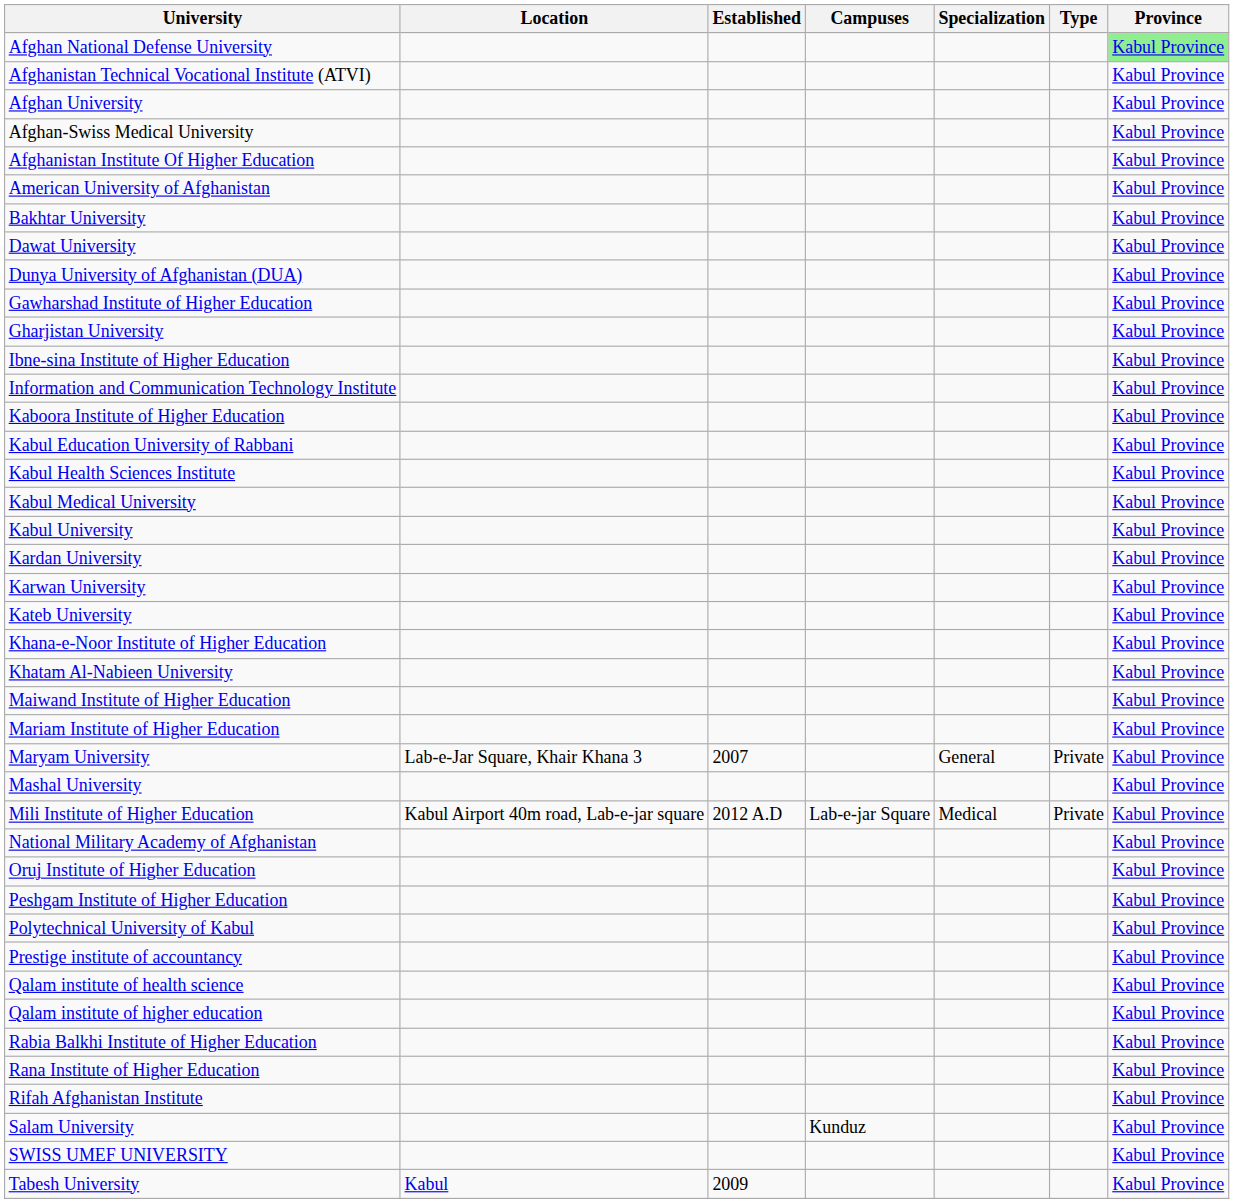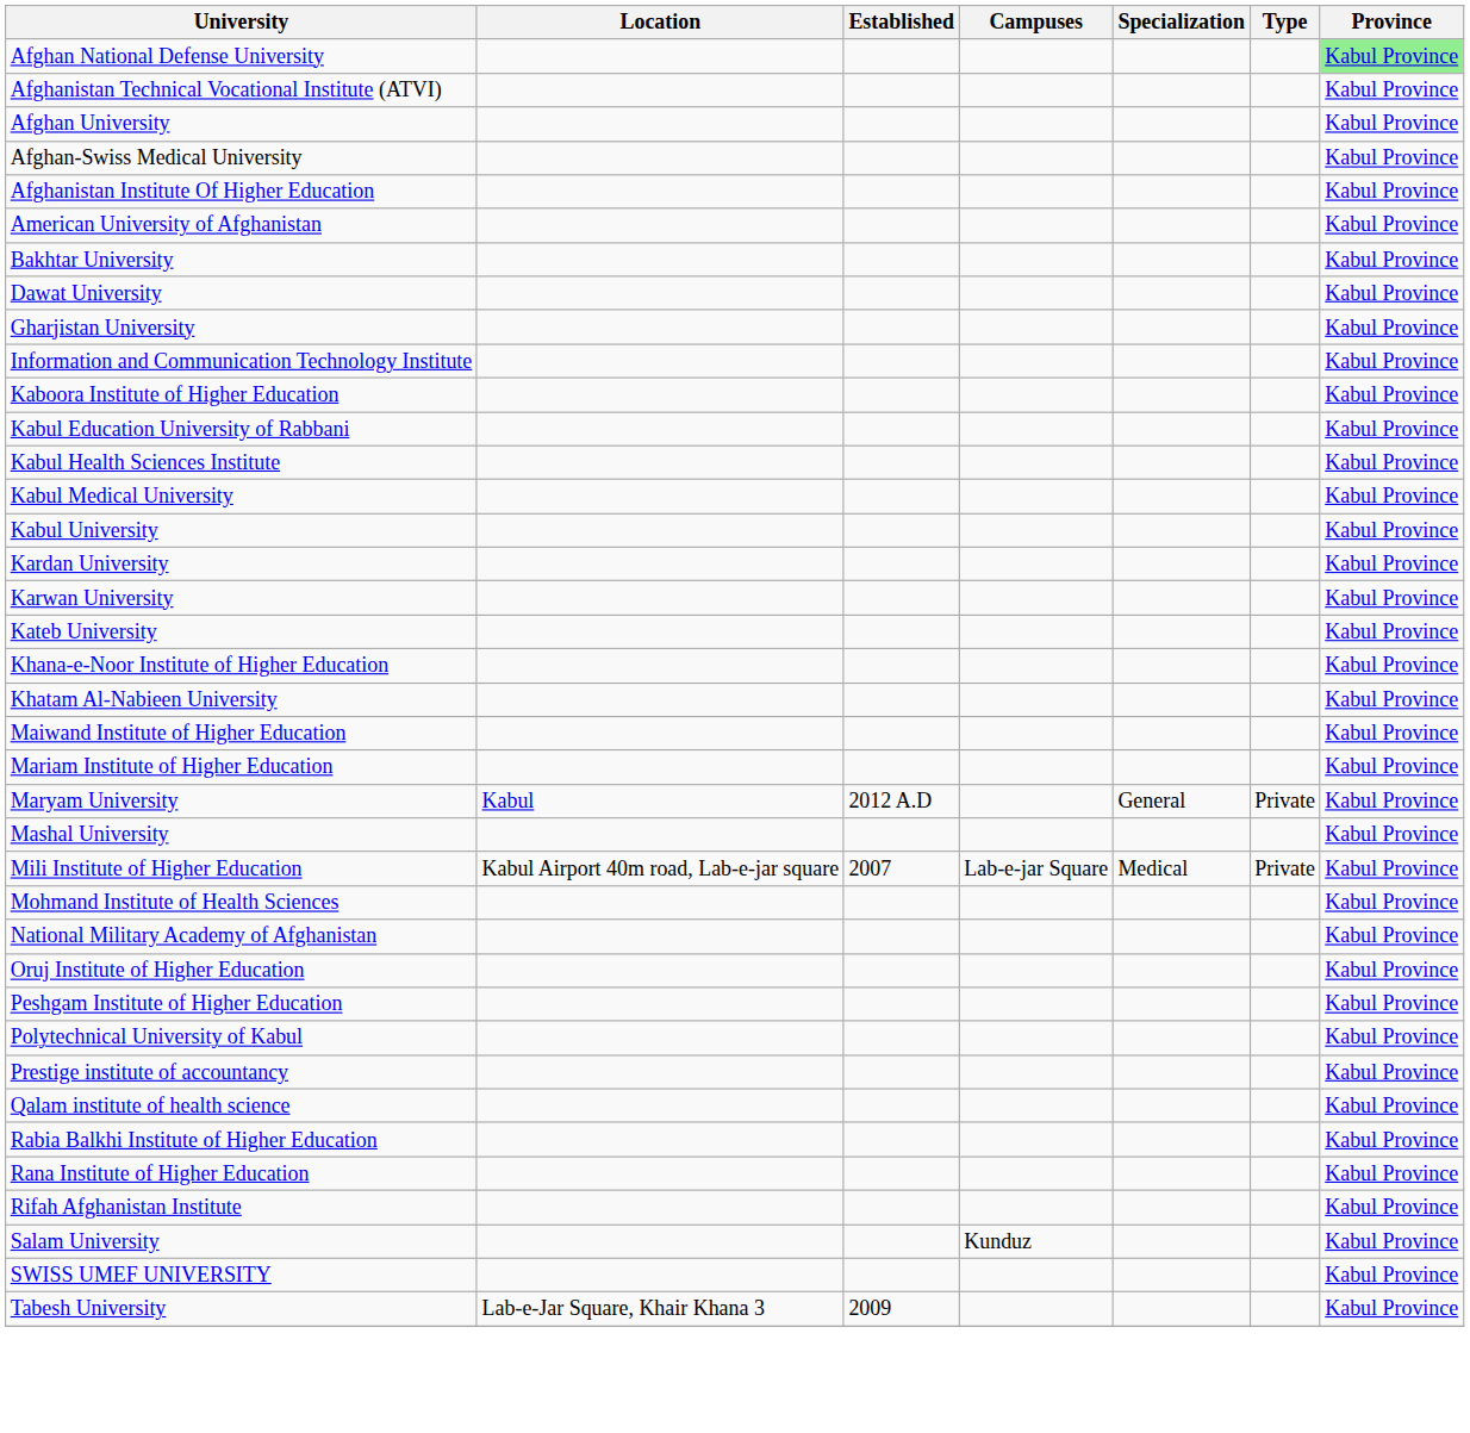- row: Dunya University of Afghanistan (DUA) | Kabul Province
- row: Gawharshad Institute of Higher Education | Kabul Province
- row: Ibne-sina Institute of Higher Education | Kabul Province
Maryam University | Location: Lab-e-Jar Square, Khair Khana 3 -> Kabul
Maryam University | Established: 2007 -> 2012 A.D
Mili Institute of Higher Education | Established: 2012 A.D -> 2007
+ row: Mohmand Institute of Health Sciences | Kabul Province
- row: Qalam institute of higher education | Kabul Province
Tabesh University | Location: Kabul -> Lab-e-Jar Square, Khair Khana 3
